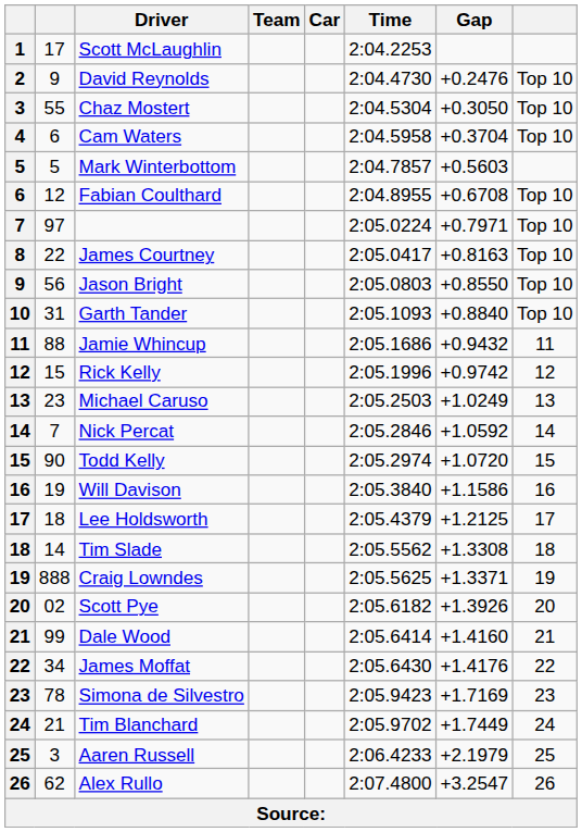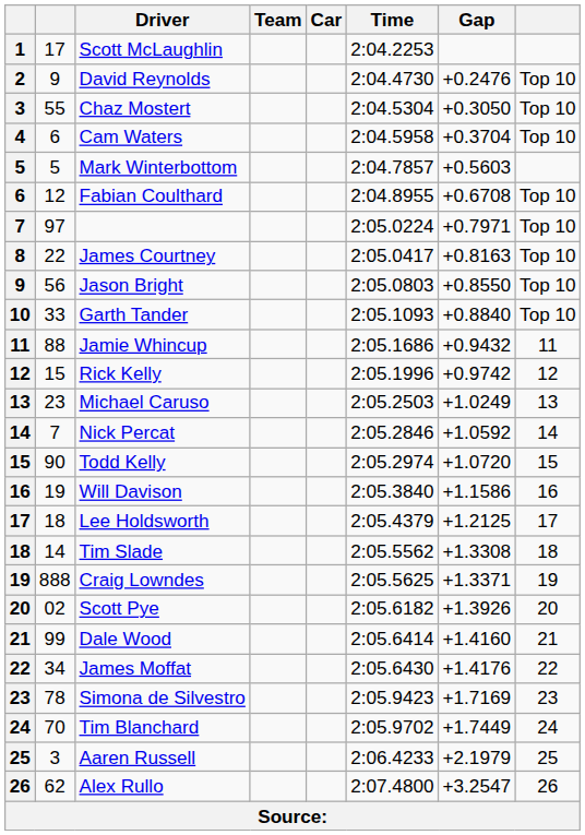Garth Tander | column 2: 31 -> 33
Tim Blanchard | column 2: 21 -> 70
